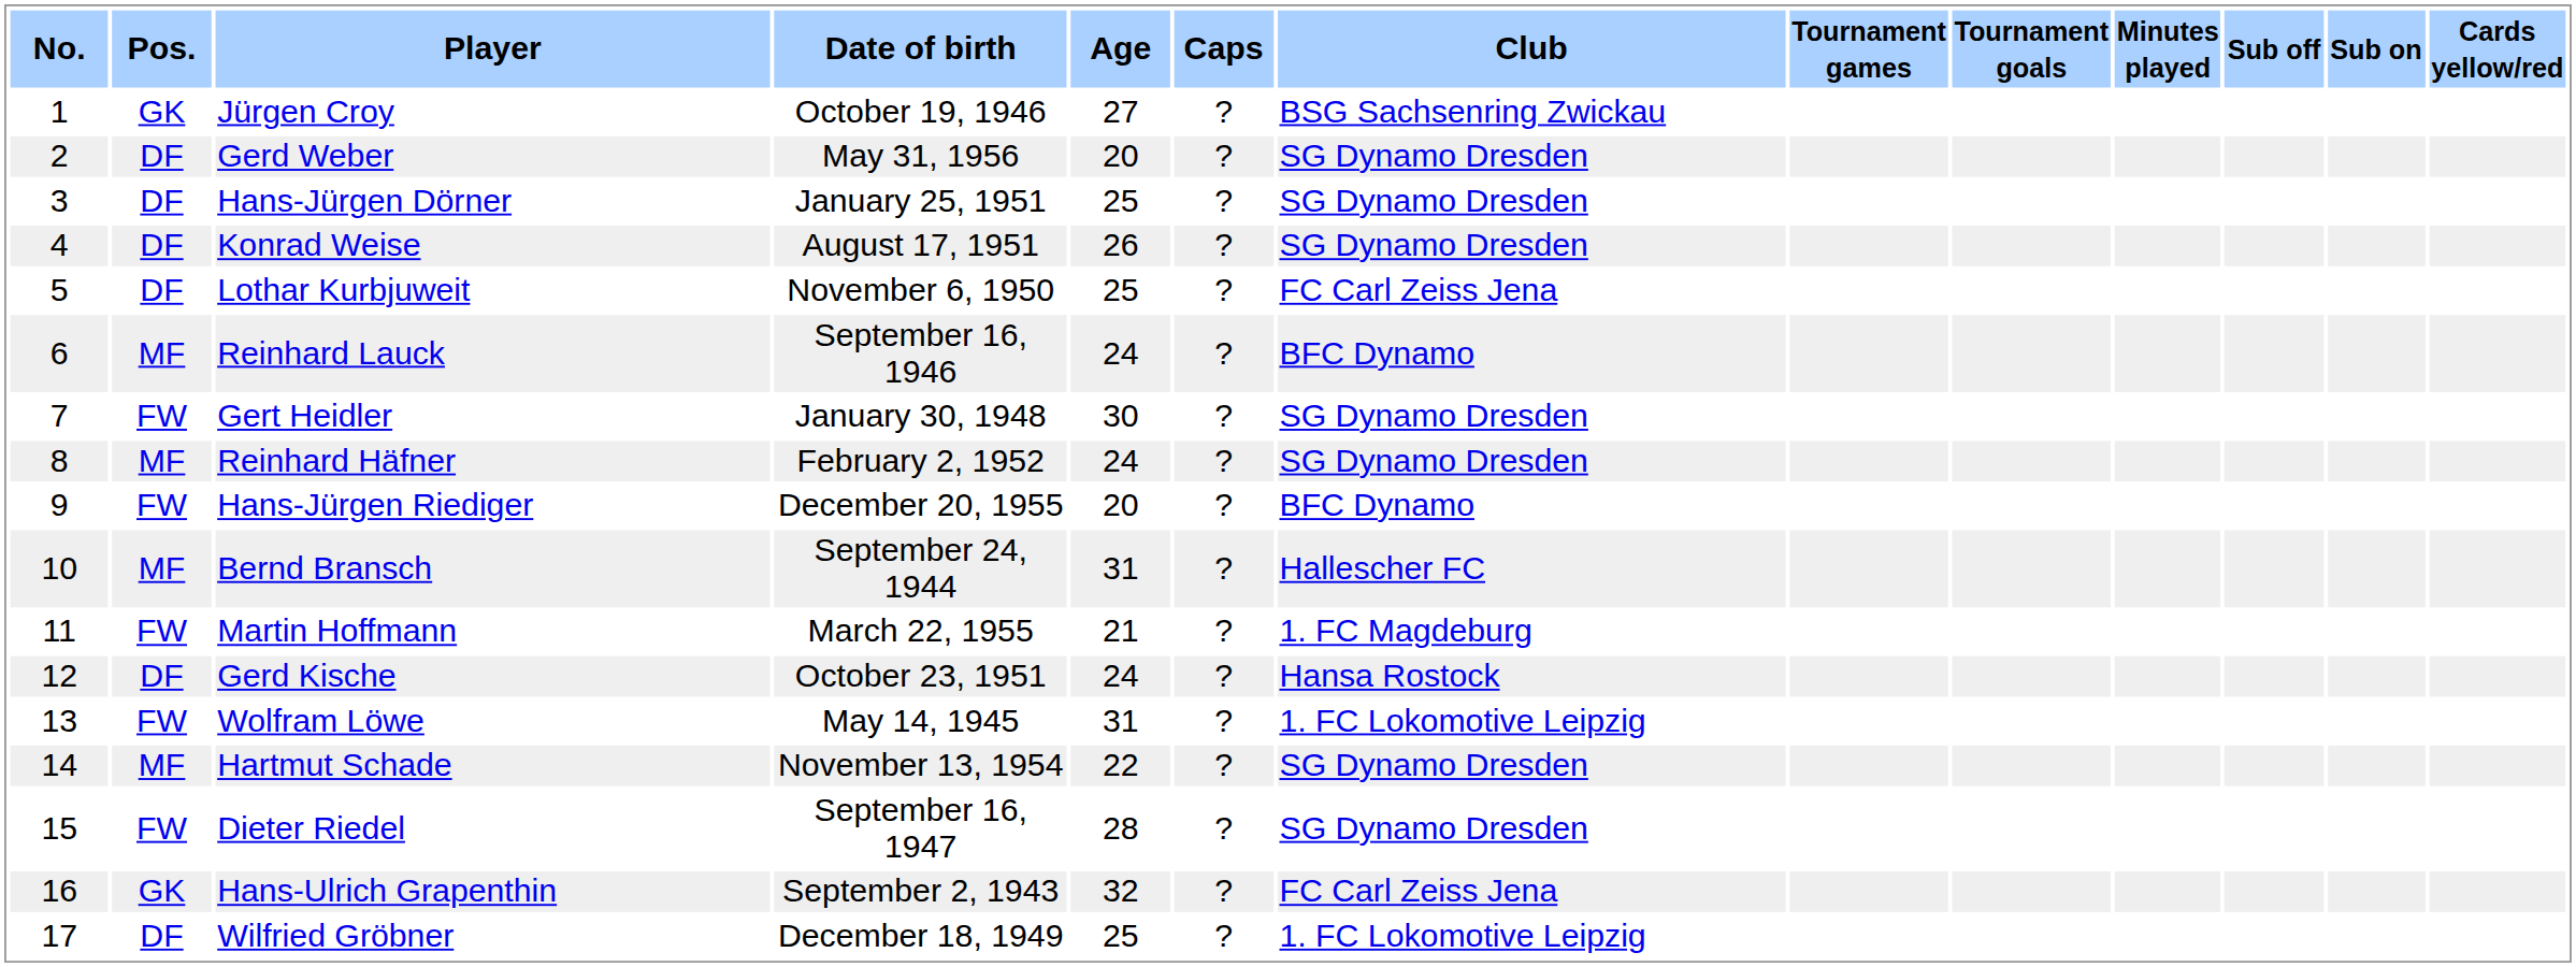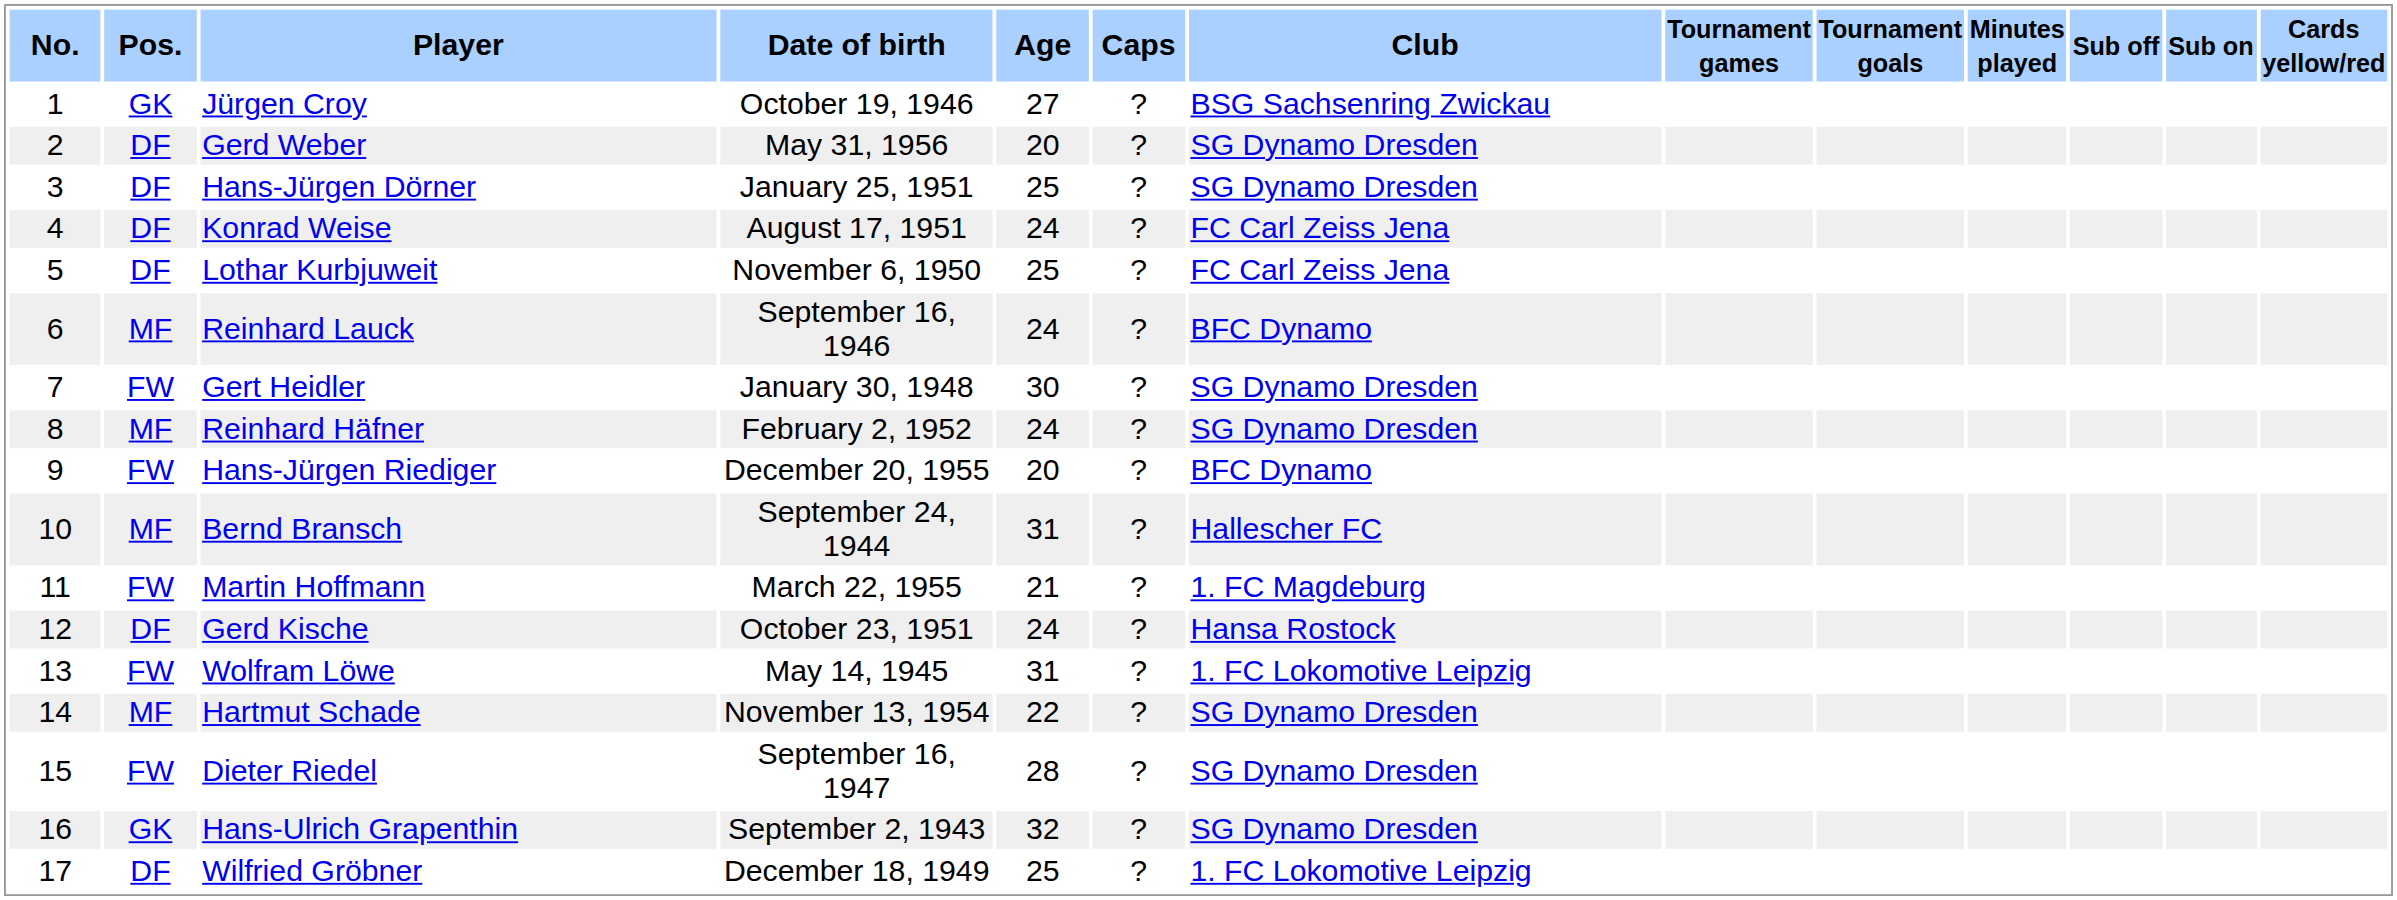Konrad Weise | Age: 26 -> 24
Konrad Weise | Club: SG Dynamo Dresden -> FC Carl Zeiss Jena
Hans-Ulrich Grapenthin | Club: FC Carl Zeiss Jena -> SG Dynamo Dresden
